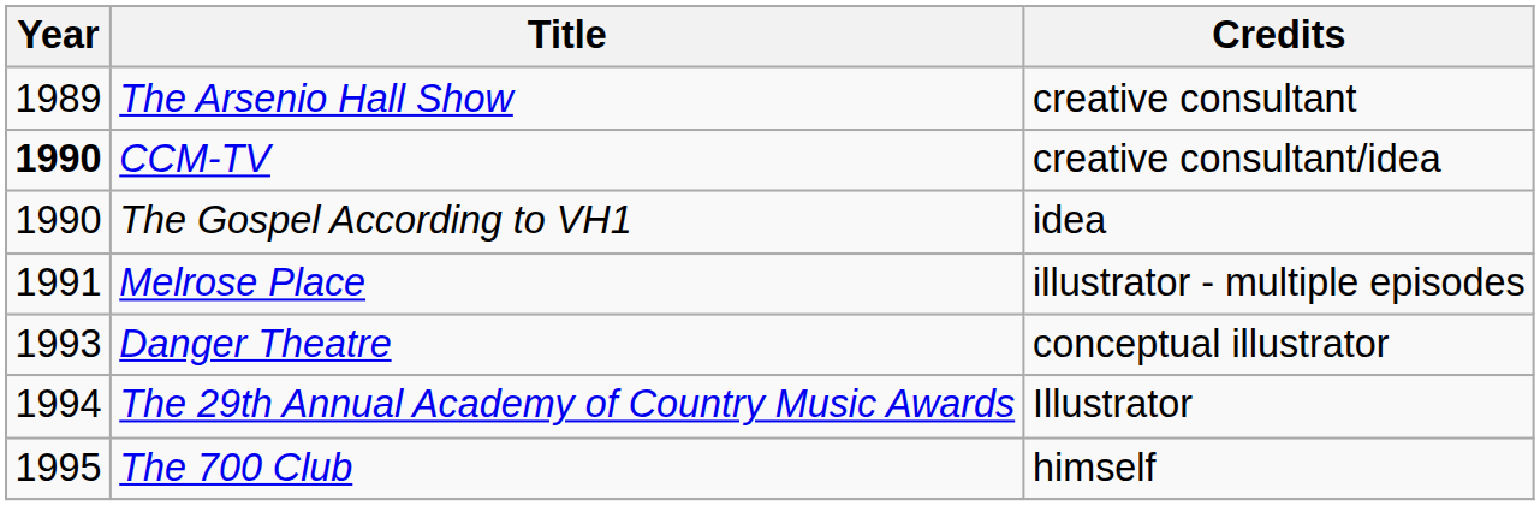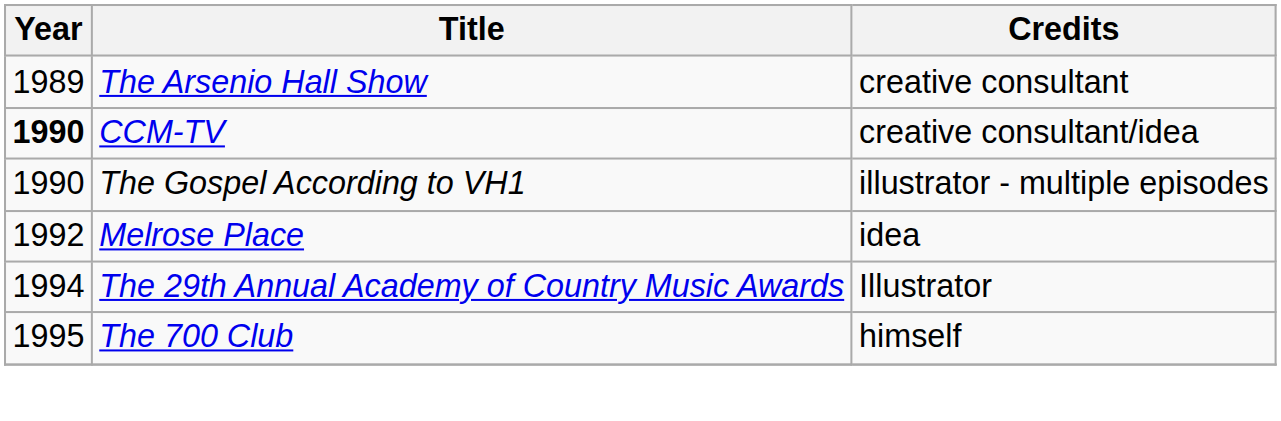The Gospel According to VH1 | Credits: idea -> illustrator - multiple episodes
Melrose Place | Year: 1991 -> 1992
Melrose Place | Credits: illustrator - multiple episodes -> idea
- row: 1993 | Danger Theatre | conceptual illustrator
